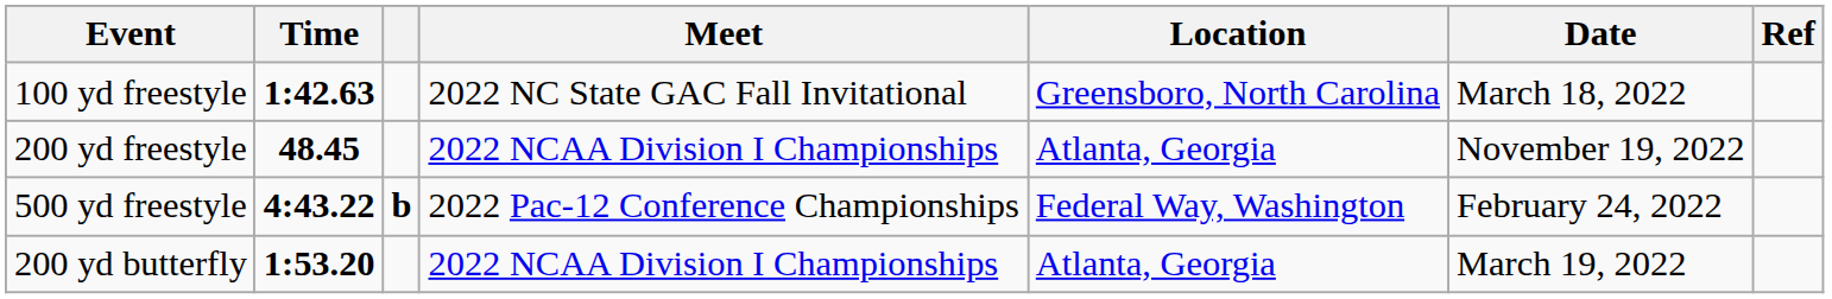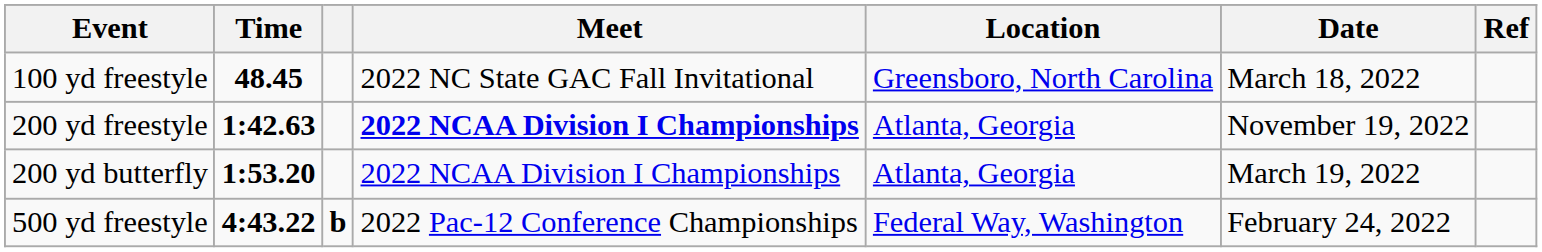100 yd freestyle | Time: 1:42.63 -> 48.45
200 yd freestyle | Time: 48.45 -> 1:42.63
200 yd freestyle | Meet: normal -> bold
rows swapped: 500 yd freestyle <-> 200 yd butterfly
